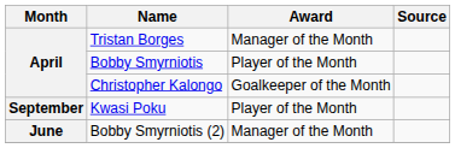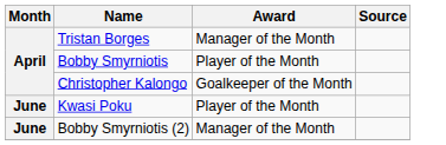Kwasi Poku | Month: September -> June
